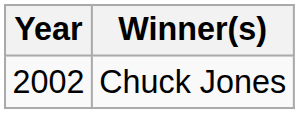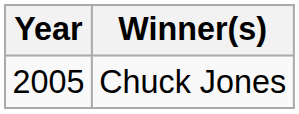Chuck Jones | Year: 2002 -> 2005
